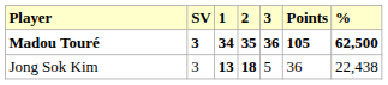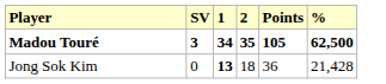- column: 3 | 36 | 5
Jong Sok Kim | SV: 3 -> 0
Jong Sok Kim | 2: bold -> normal
Jong Sok Kim | %: 22,438 -> 21,428
